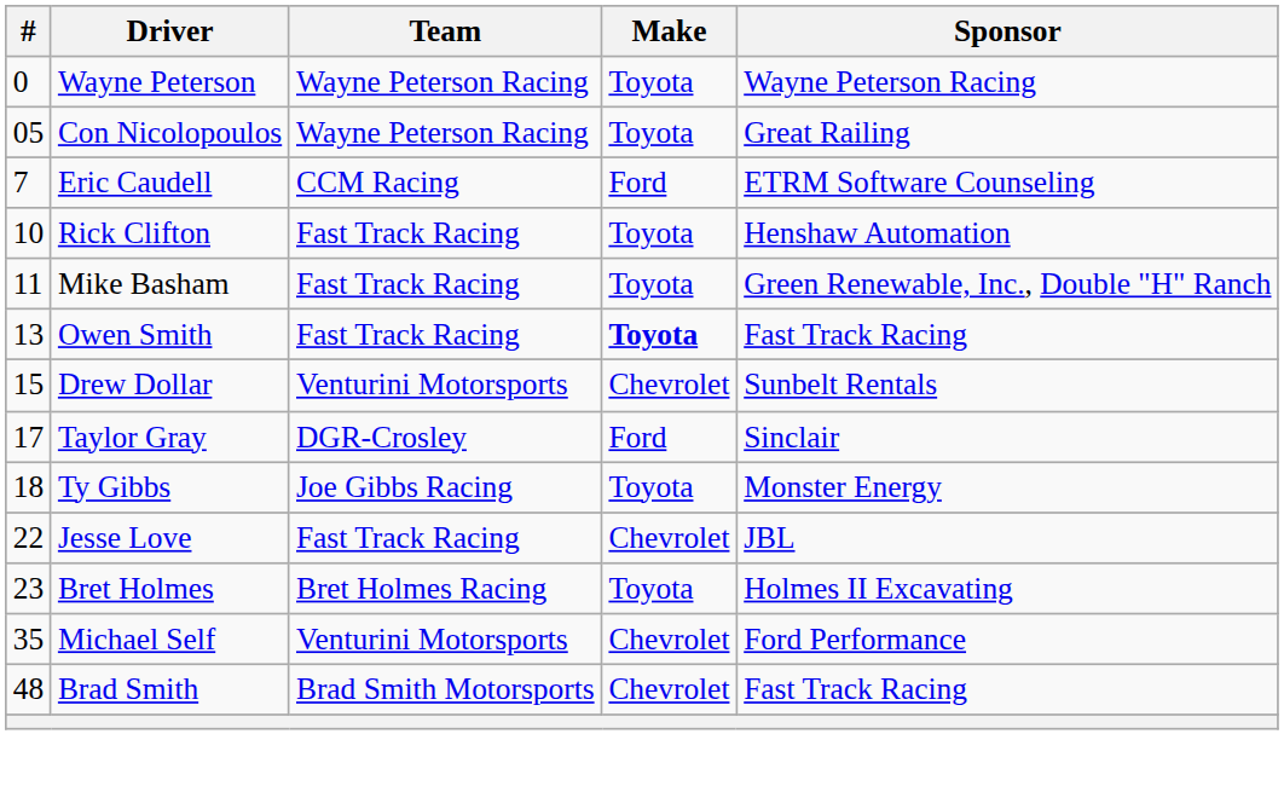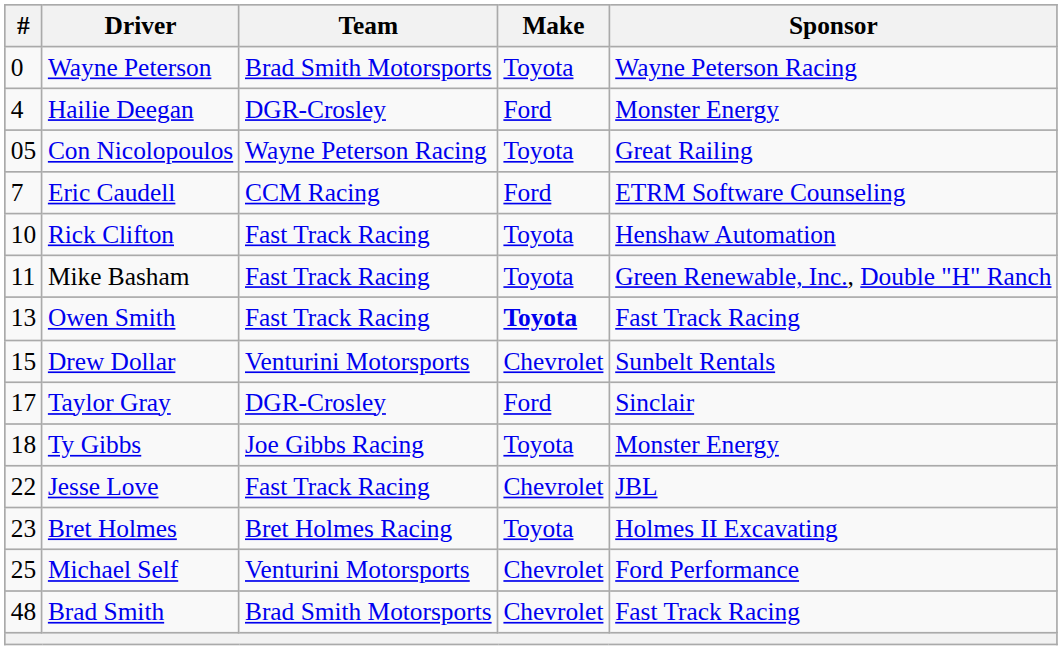Wayne Peterson | Team: Wayne Peterson Racing -> Brad Smith Motorsports
+ row: 4 | Hailie Deegan | DGR-Crosley | Ford | Monster Energy
Michael Self | #: 35 -> 25
